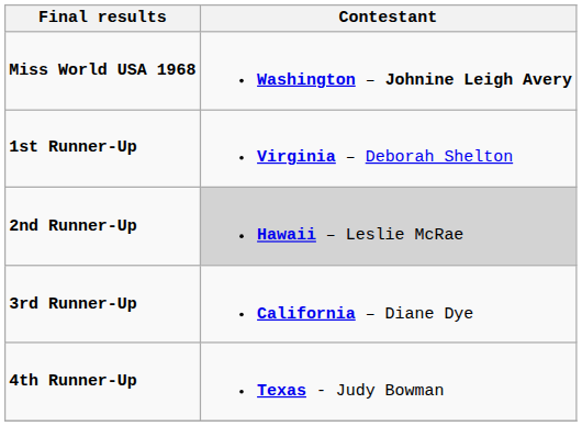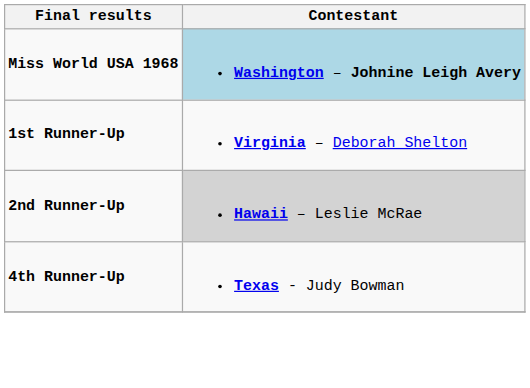Miss World USA 1968 | Contestant: no background -> lightblue background
- row: 3rd Runner-Up | California – Diane Dye
